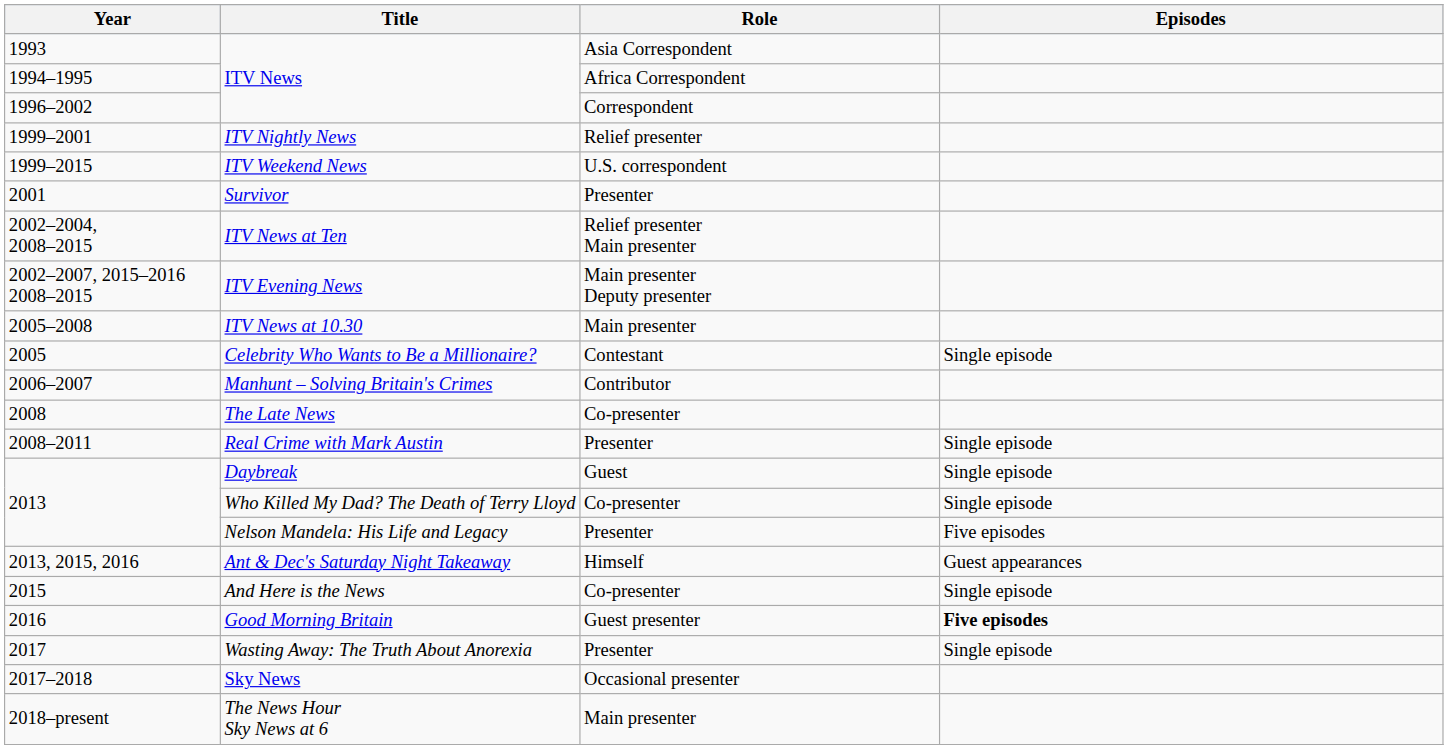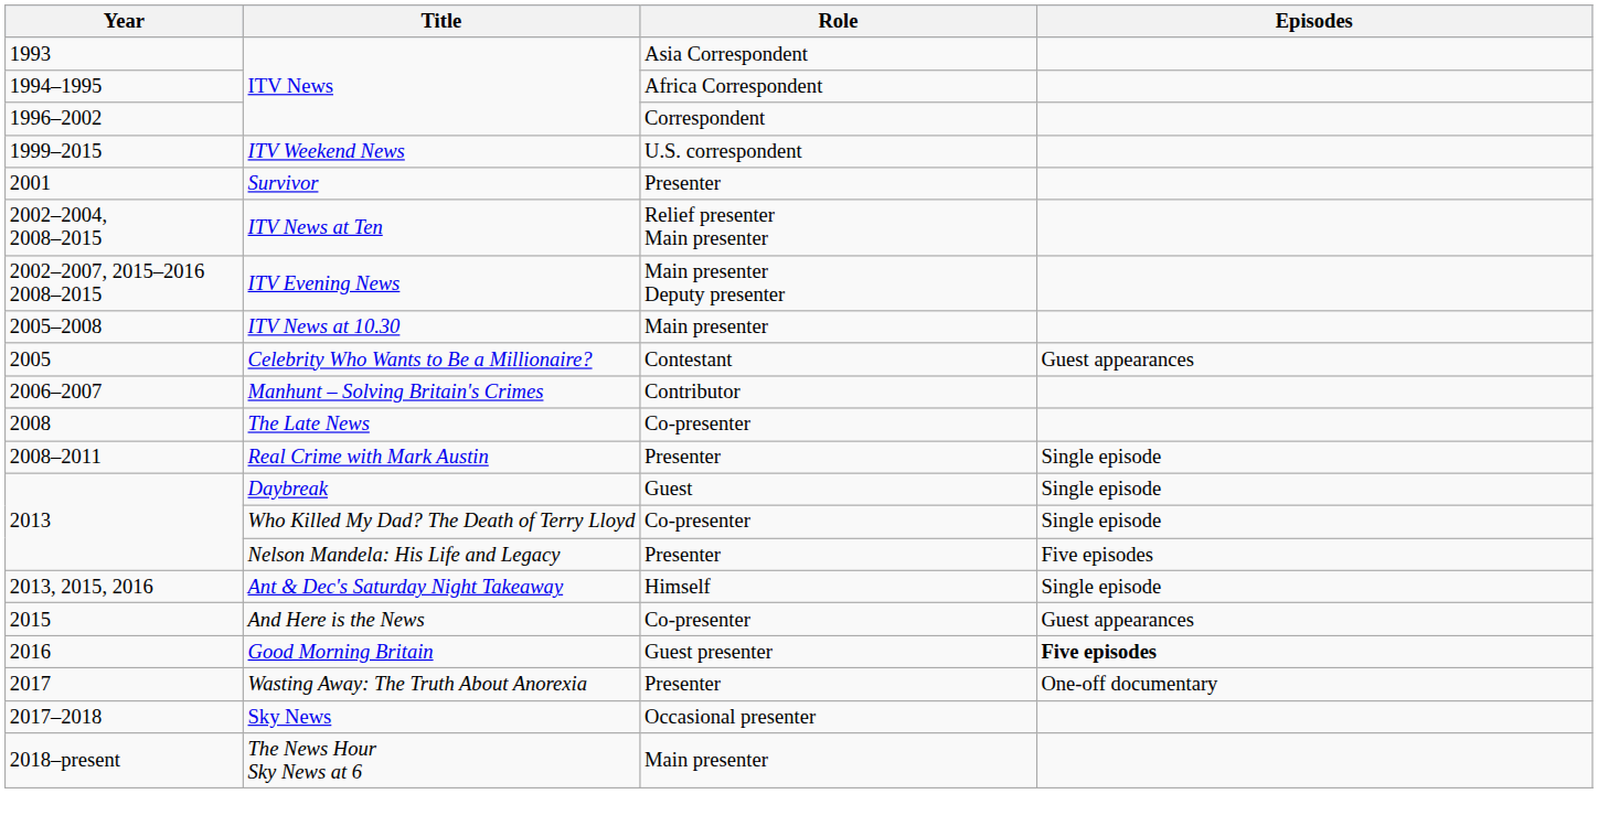- row: 1999–2001 | ITV Nightly News | Relief presenter
Celebrity Who Wants to Be a Millionaire? | Episodes: Single episode -> Guest appearances
Ant & Dec's Saturday Night Takeaway | Episodes: Guest appearances -> Single episode
And Here is the News | Episodes: Single episode -> Guest appearances
Wasting Away: The Truth About Anorexia | Episodes: Single episode -> One-off documentary
